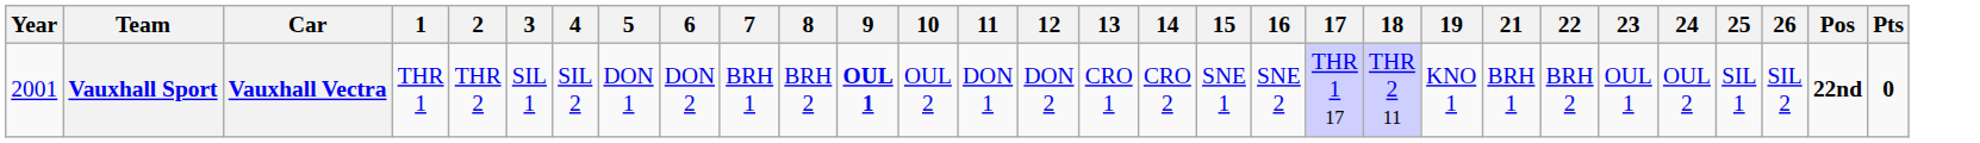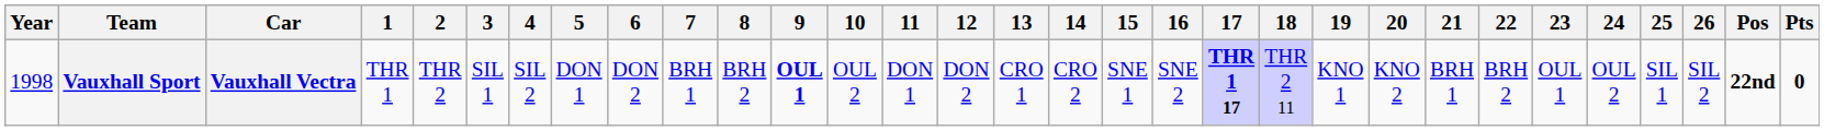+ column: 20 | KNO 2
Vauxhall Sport | Year: 2001 -> 1998
Vauxhall Sport | 17: normal -> bold
